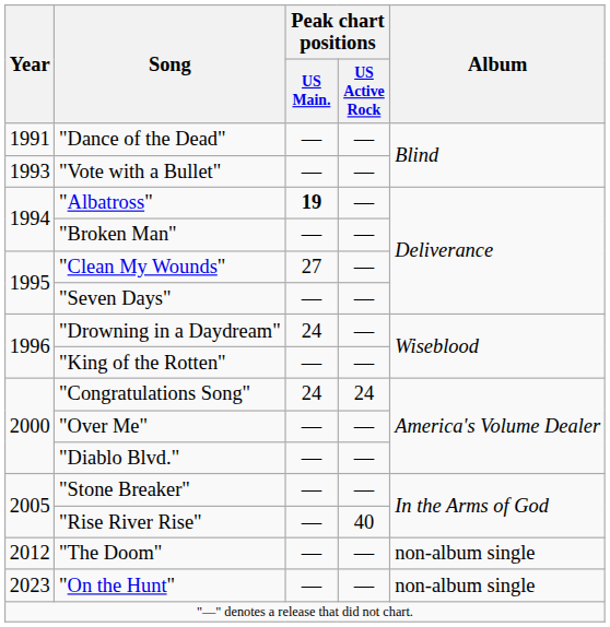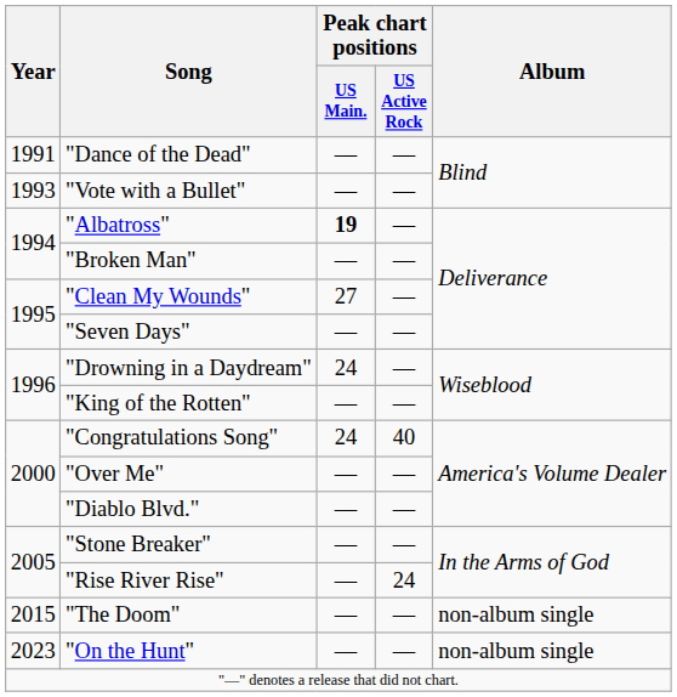"Congratulations Song" | Peak chart positions / US Active Rock: 24 -> 40
"Rise River Rise" | Peak chart positions / US Active Rock: 40 -> 24
"The Doom" | Year: 2012 -> 2015
